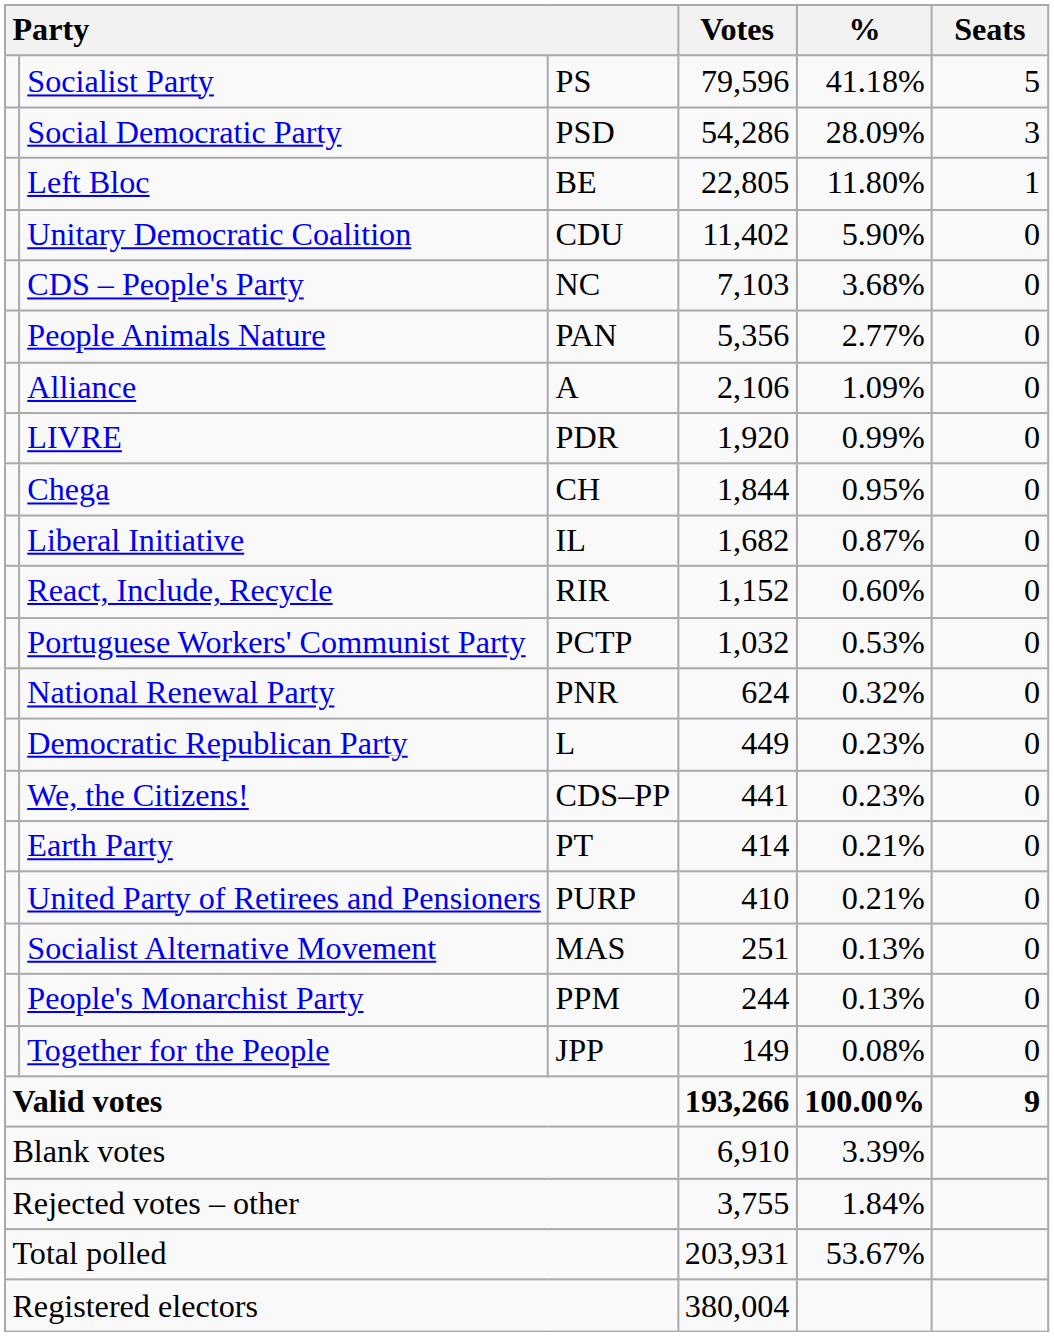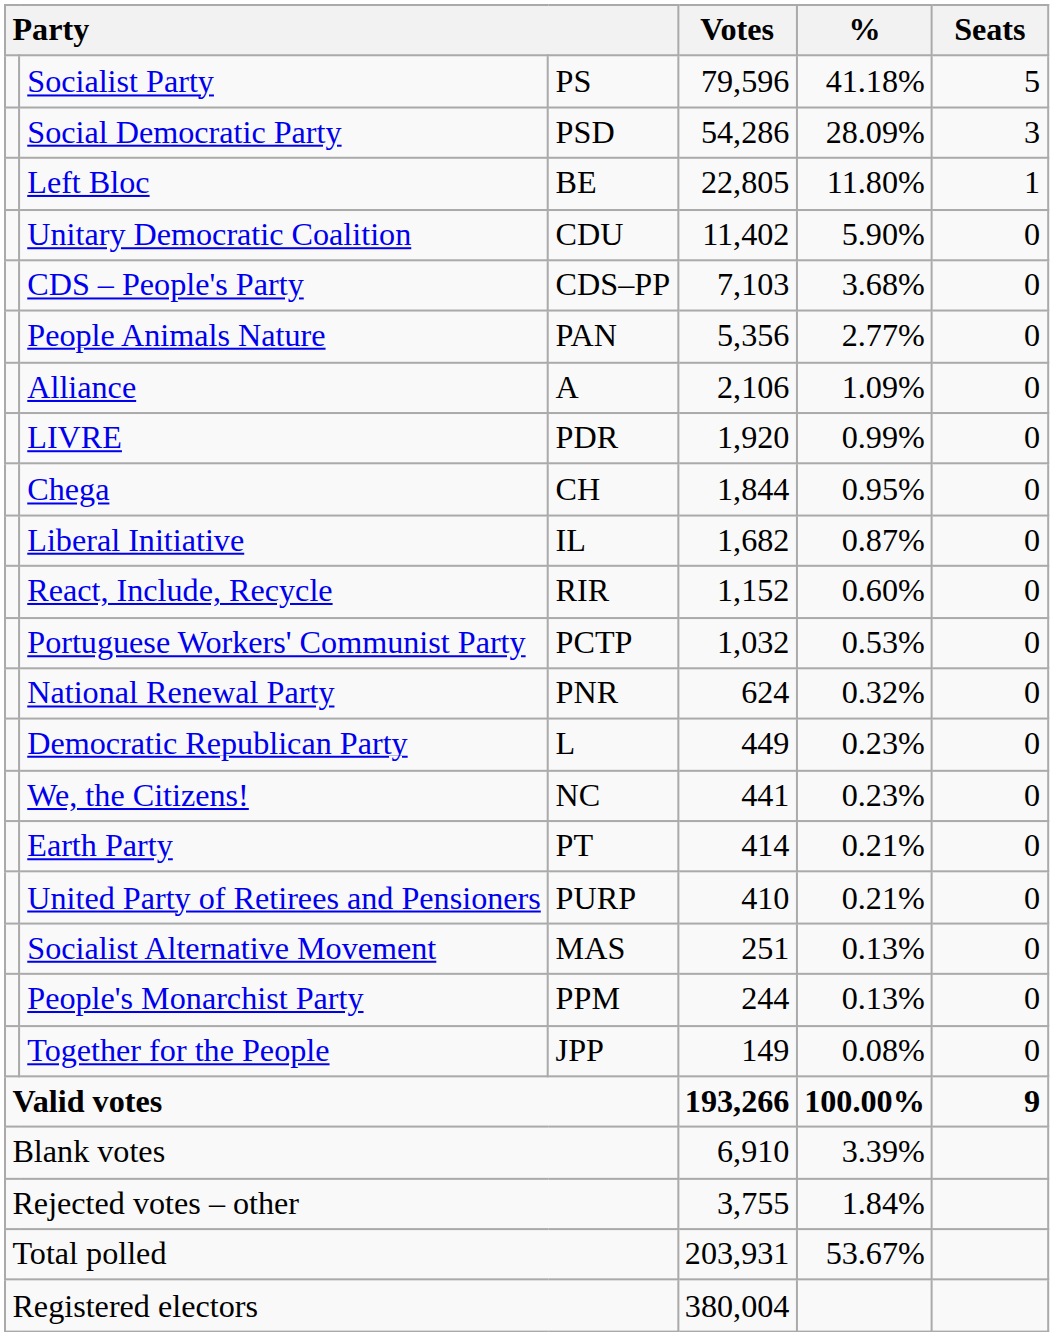CDS – People's Party | column 3: NC -> CDS–PP
We, the Citizens! | column 3: CDS–PP -> NC
